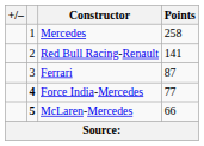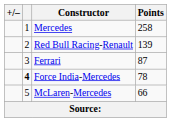Red Bull Racing-Renault | Points: 141 -> 139
Force India-Mercedes | Points: 77 -> 78
McLaren-Mercedes | column 2: bold -> normal
